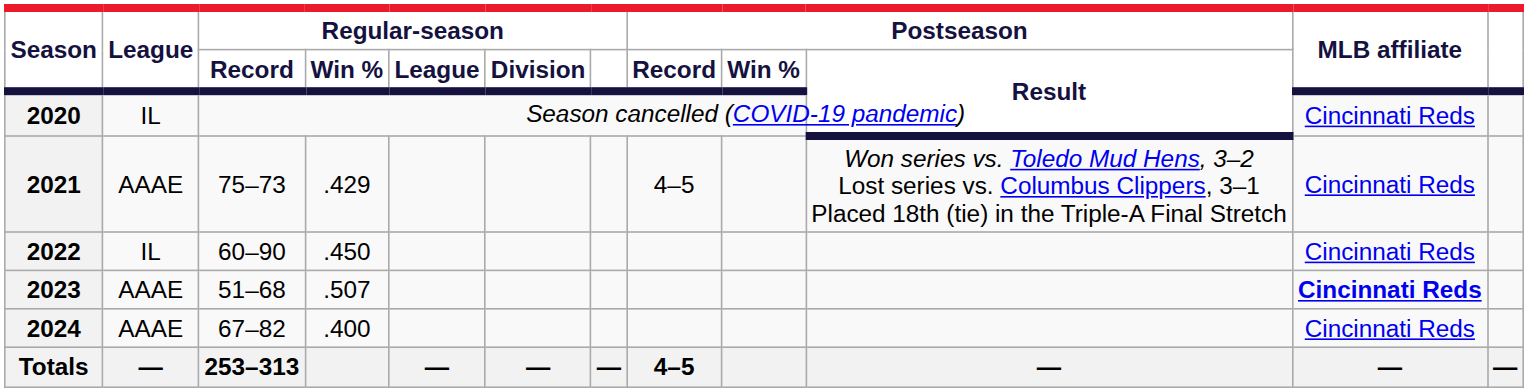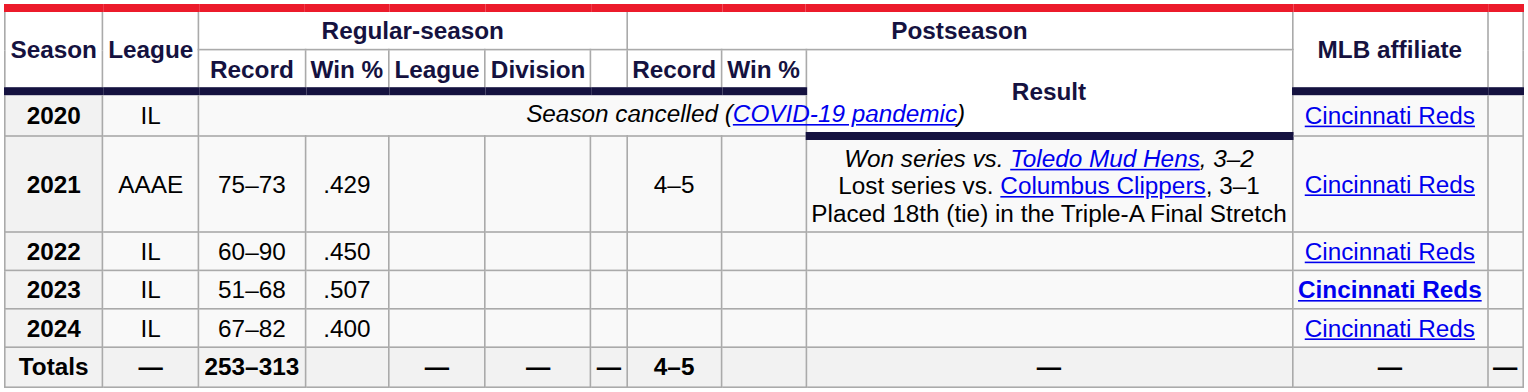2023 | League: AAAE -> IL
2024 | League: AAAE -> IL
